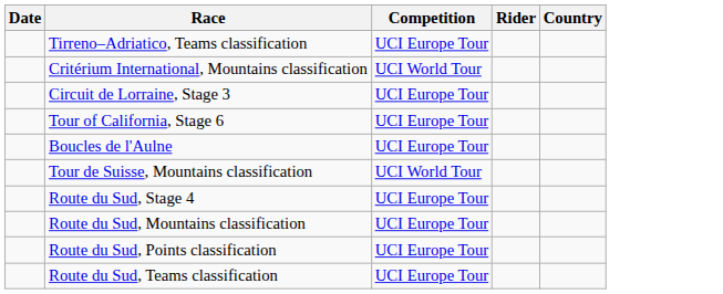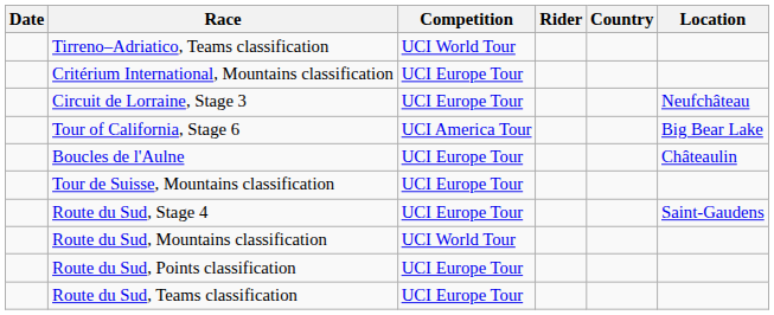+ column: Location | Neufchâteau | Big Bear Lake | Châteaulin | Saint-Gaudens
Tirreno–Adriatico, Teams classification | Competition: UCI Europe Tour -> UCI World Tour
Critérium International, Mountains classification | Competition: UCI World Tour -> UCI Europe Tour
Tour of California, Stage 6 | Competition: UCI Europe Tour -> UCI America Tour
Tour de Suisse, Mountains classification | Competition: UCI World Tour -> UCI Europe Tour
Route du Sud, Mountains classification | Competition: UCI Europe Tour -> UCI World Tour
